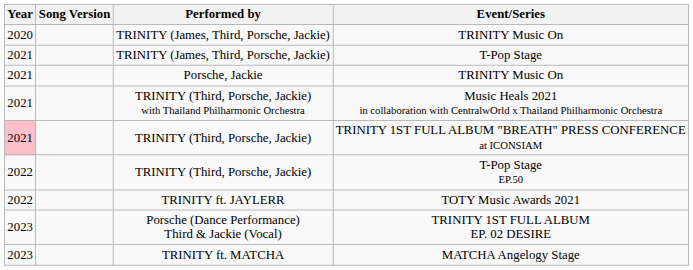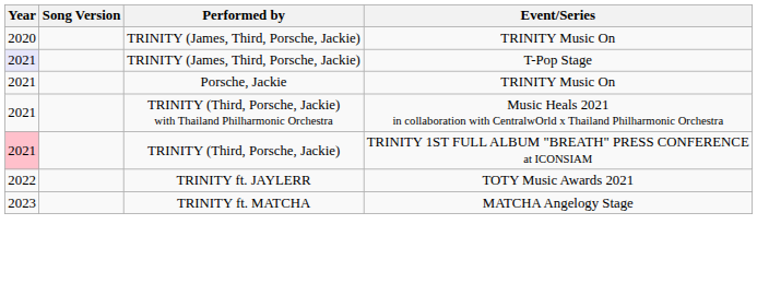T-Pop Stage | Year: no background -> lavender background
- row: 2022 | TRINITY (Third, Porsche, Jackie) | T-Pop Stage EP.50
- row: 2023 | Porsche (Dance Performance) Third & Jackie (Vocal) | TRINITY 1ST FULL ALBUM EP. 02 DESIRE
